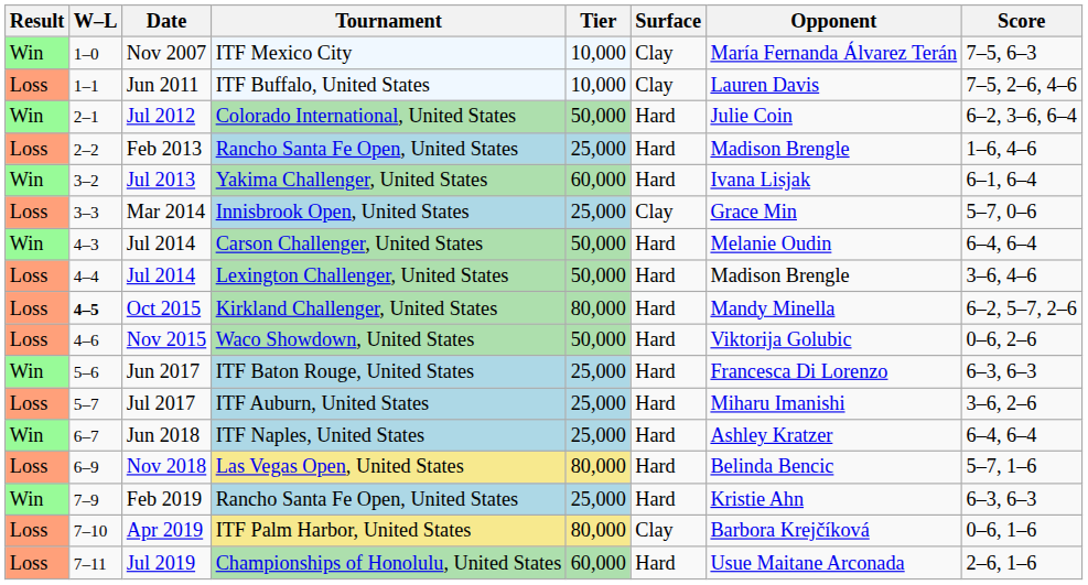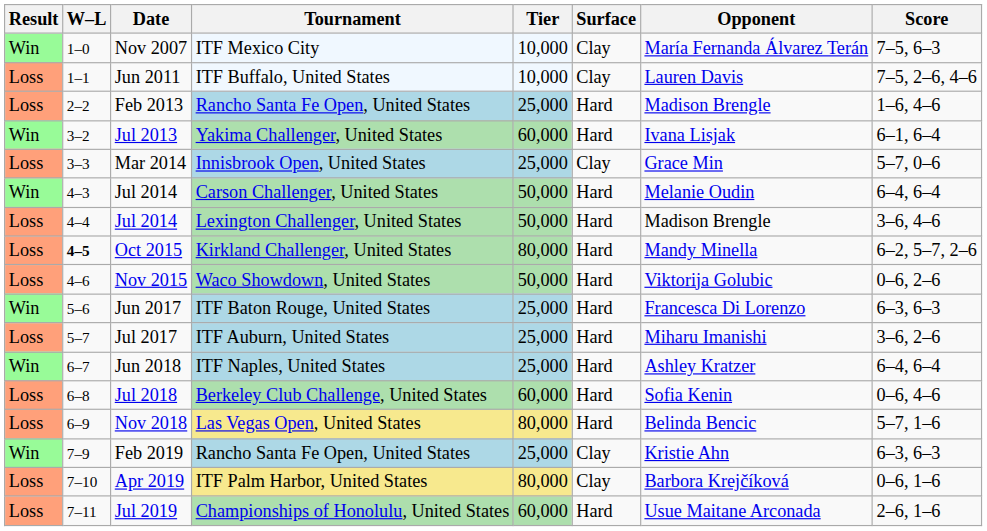- row: Win | 2–1 | Jul 2012 | Colorado International, United States | 50,000 | Hard | Julie Coin | 6–2, 3–6, 6–4
+ row: Loss | 6–8 | Jul 2018 | Berkeley Club Challenge, United States | 60,000 | Hard | Sofia Kenin | 0–6, 4–6
Feb 2019 | Surface: Hard -> Clay
